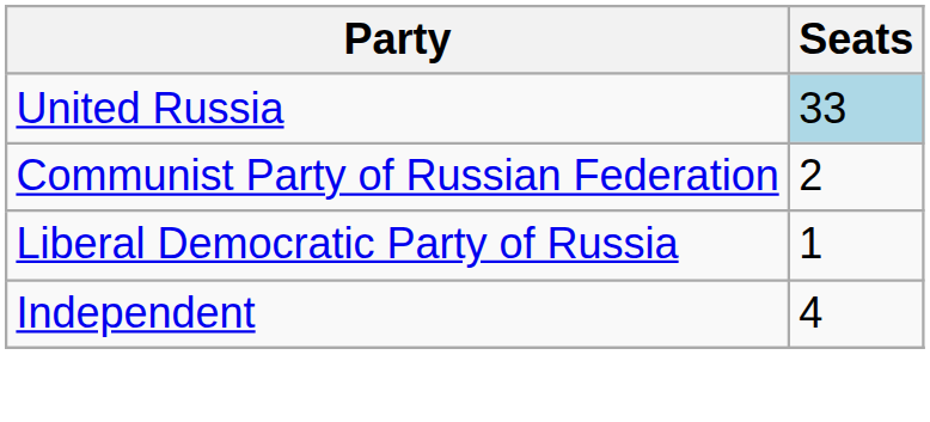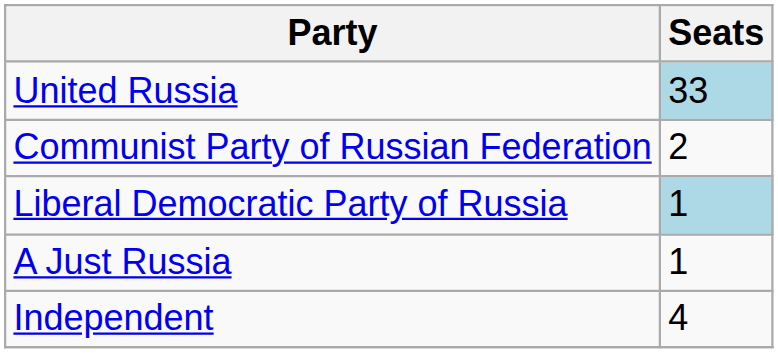Liberal Democratic Party of Russia | Seats: no background -> lightblue background
+ row: A Just Russia | 1
